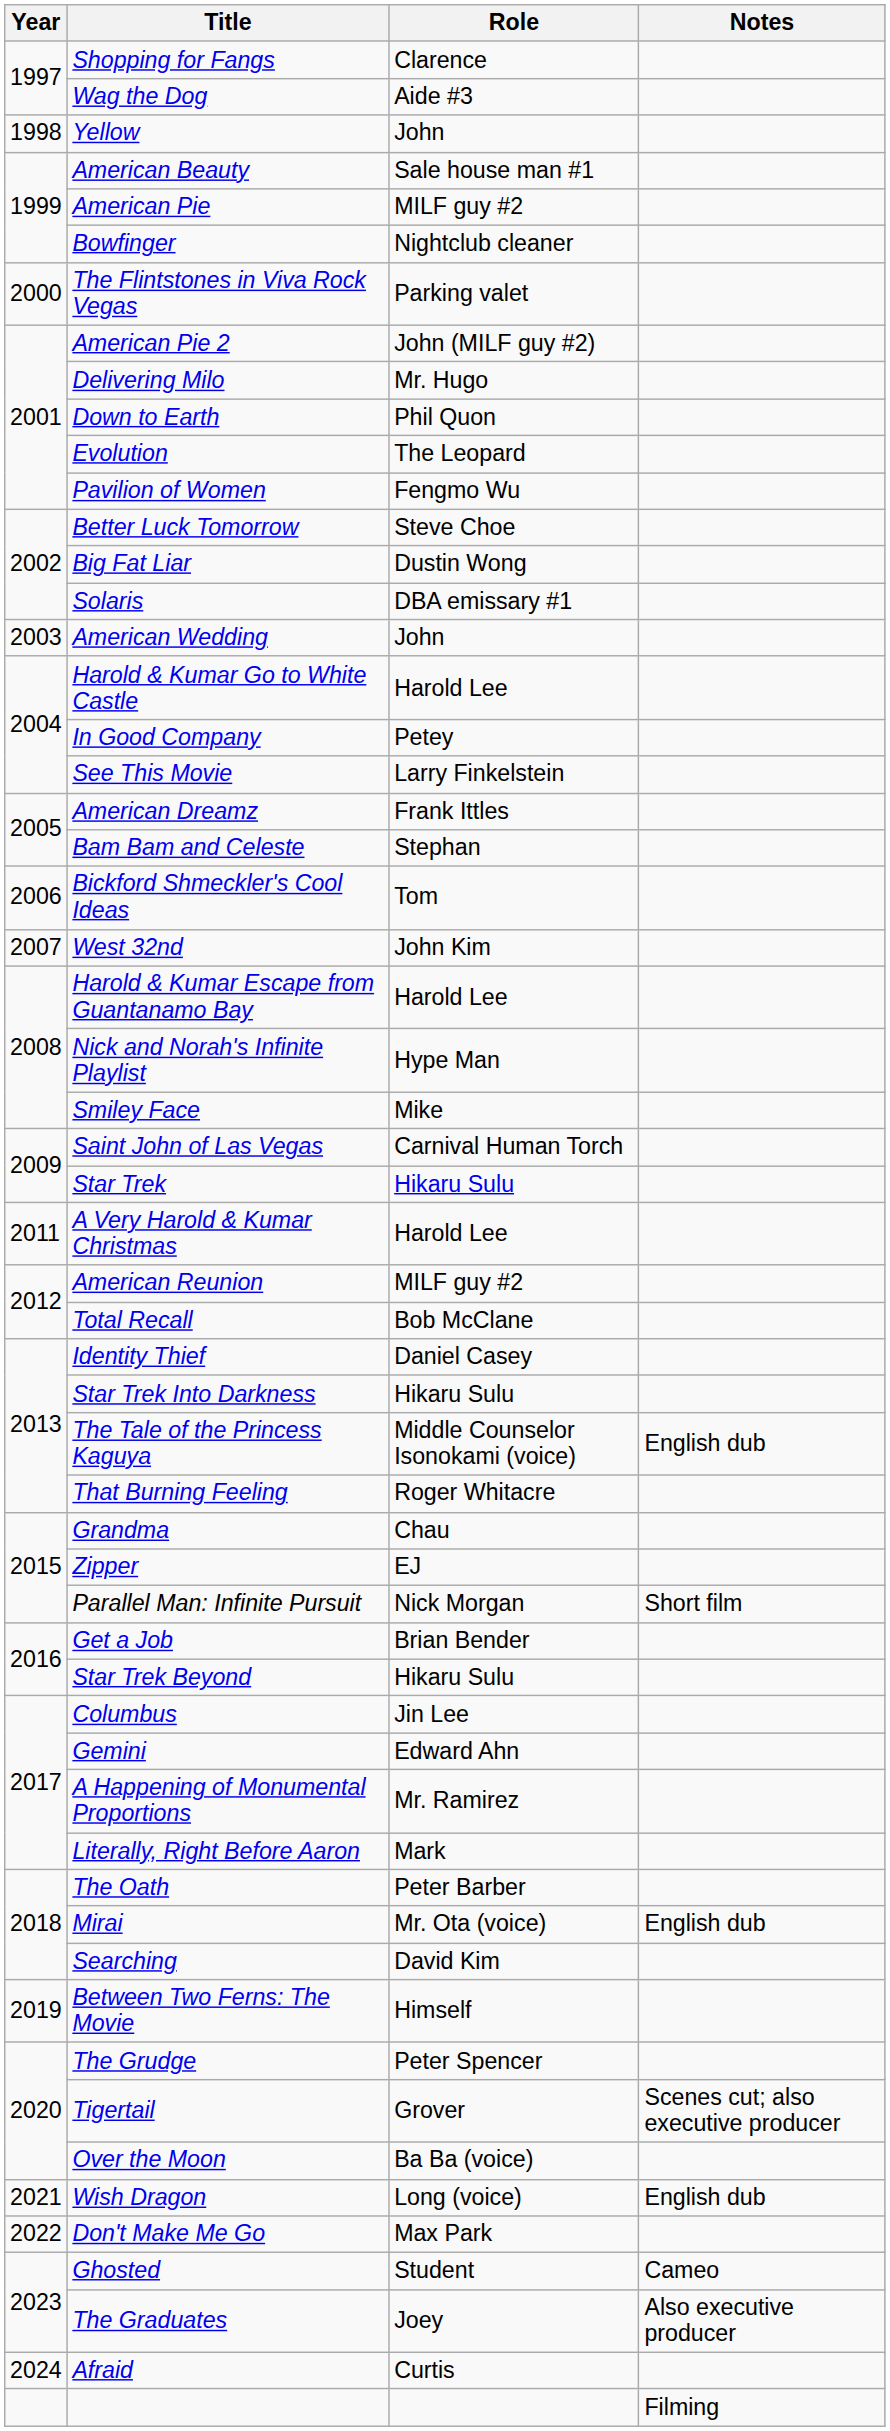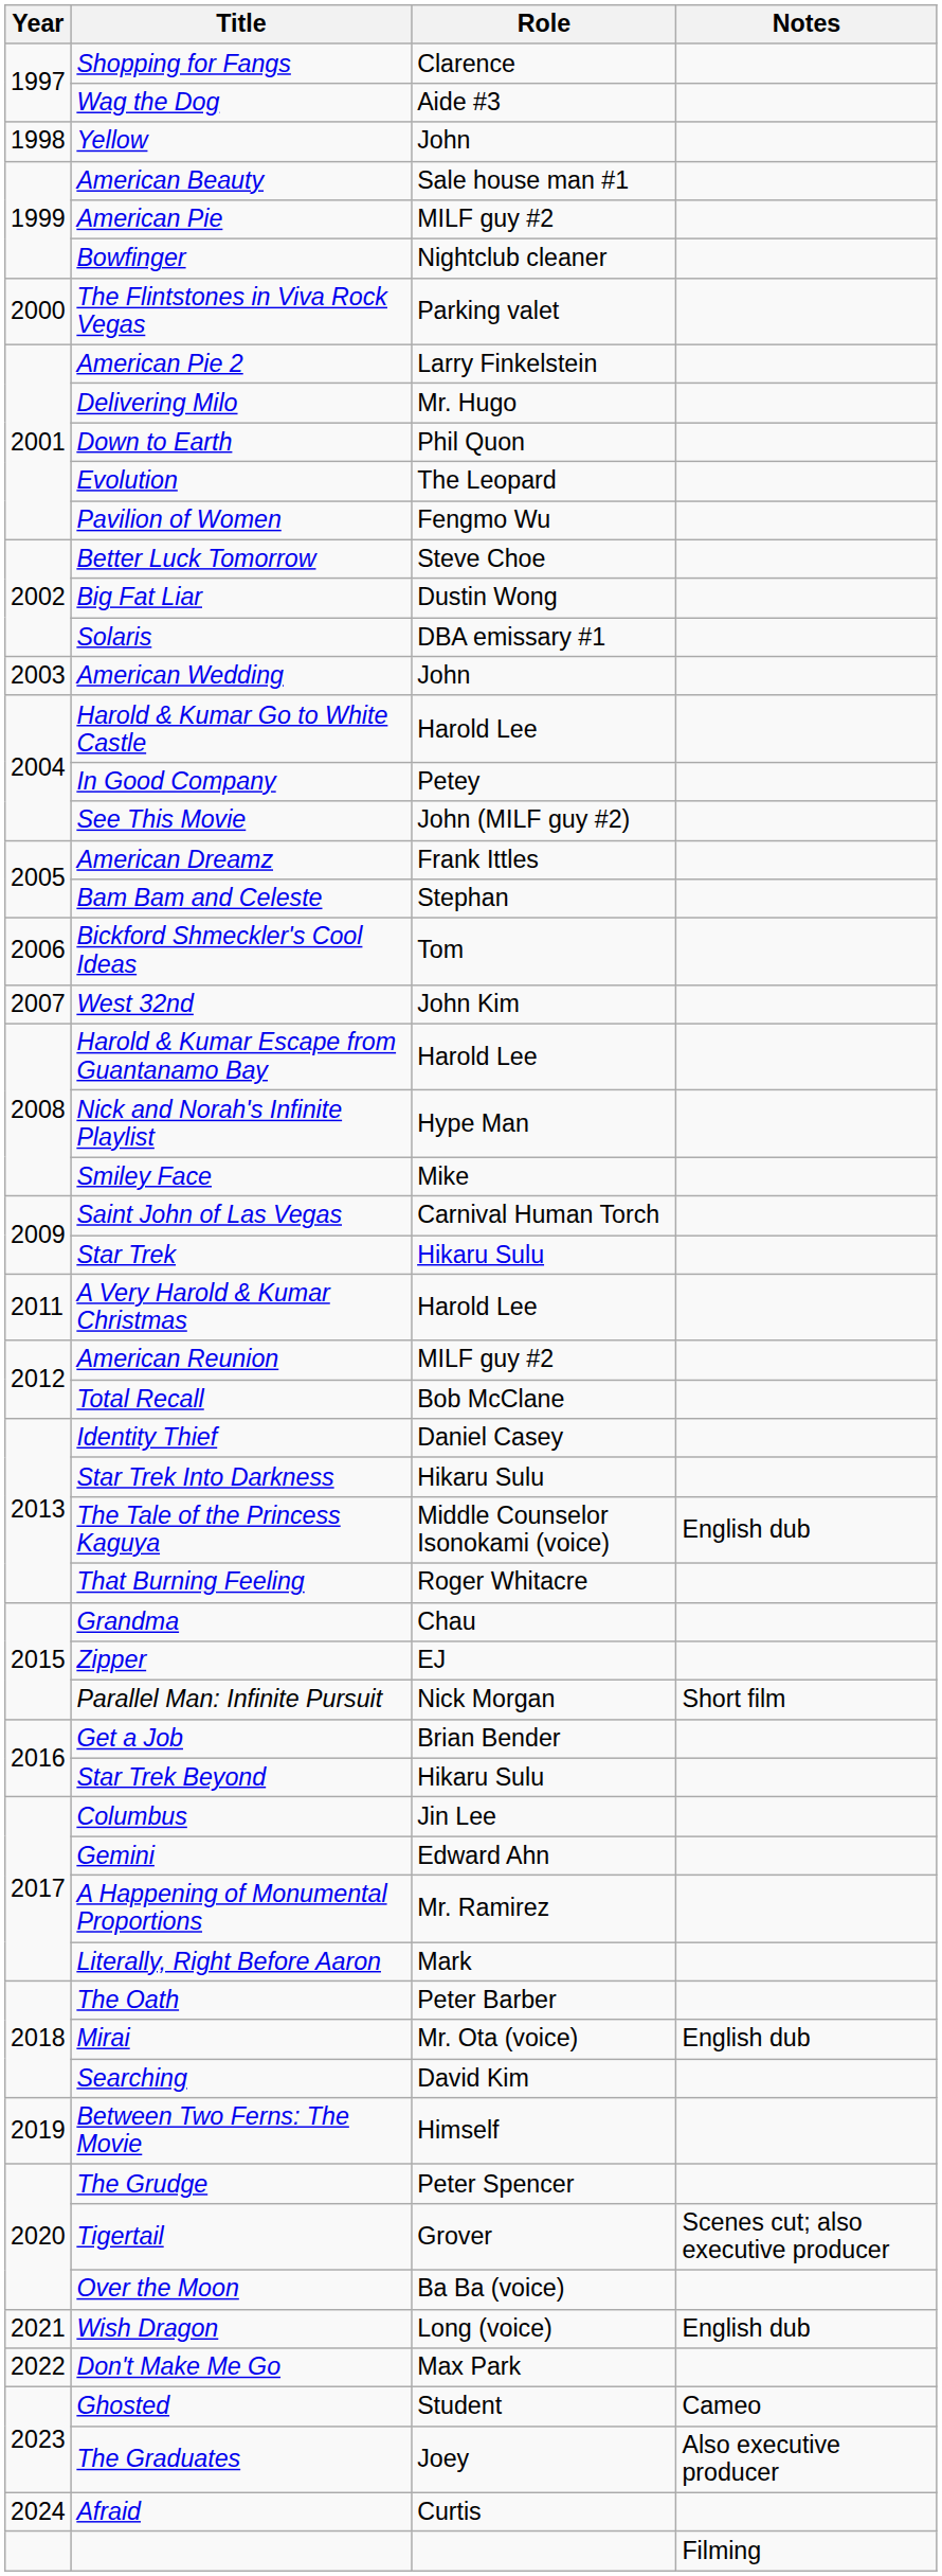American Pie 2 | Role: John (MILF guy #2) -> Larry Finkelstein
See This Movie | Role: Larry Finkelstein -> John (MILF guy #2)
